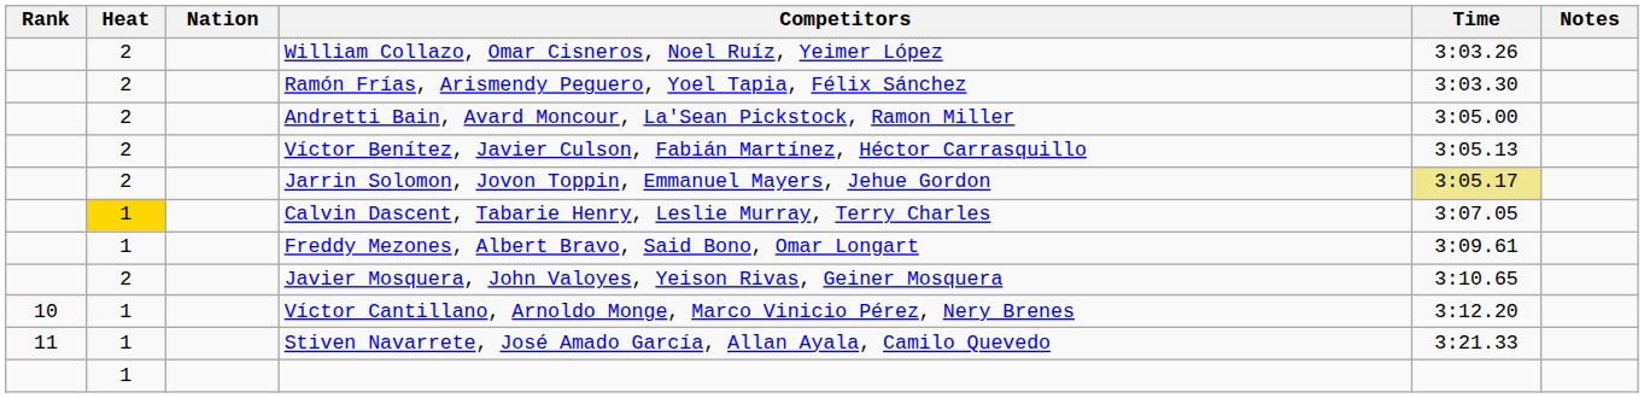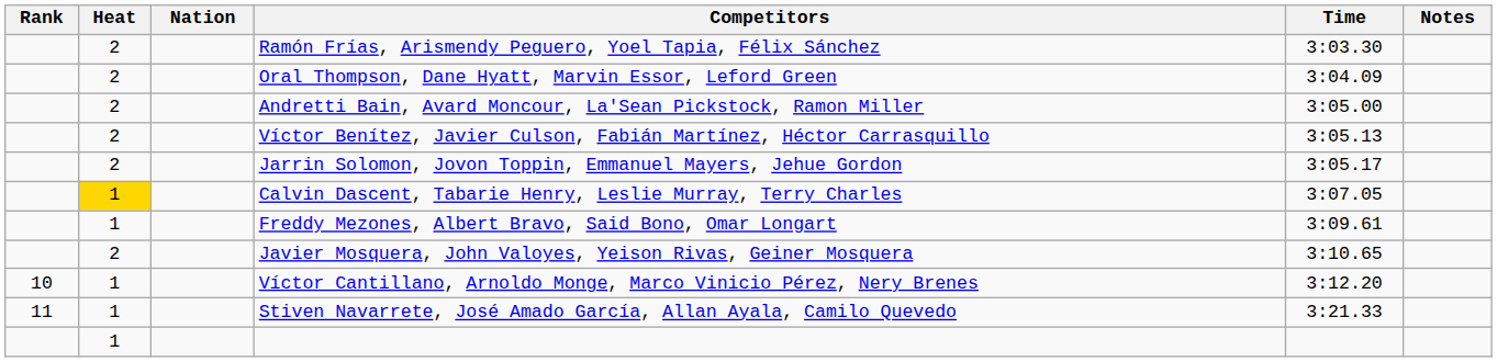- row: 2 | William Collazo, Omar Cisneros, Noel Ruíz, Yeimer López | 3:03.26
+ row: 2 | Oral Thompson, Dane Hyatt, Marvin Essor, Leford Green | 3:04.09
Jarrin Solomon, Jovon Toppin, Emmanuel Mayers, Jehue Gordon | Time: khaki background -> no background
